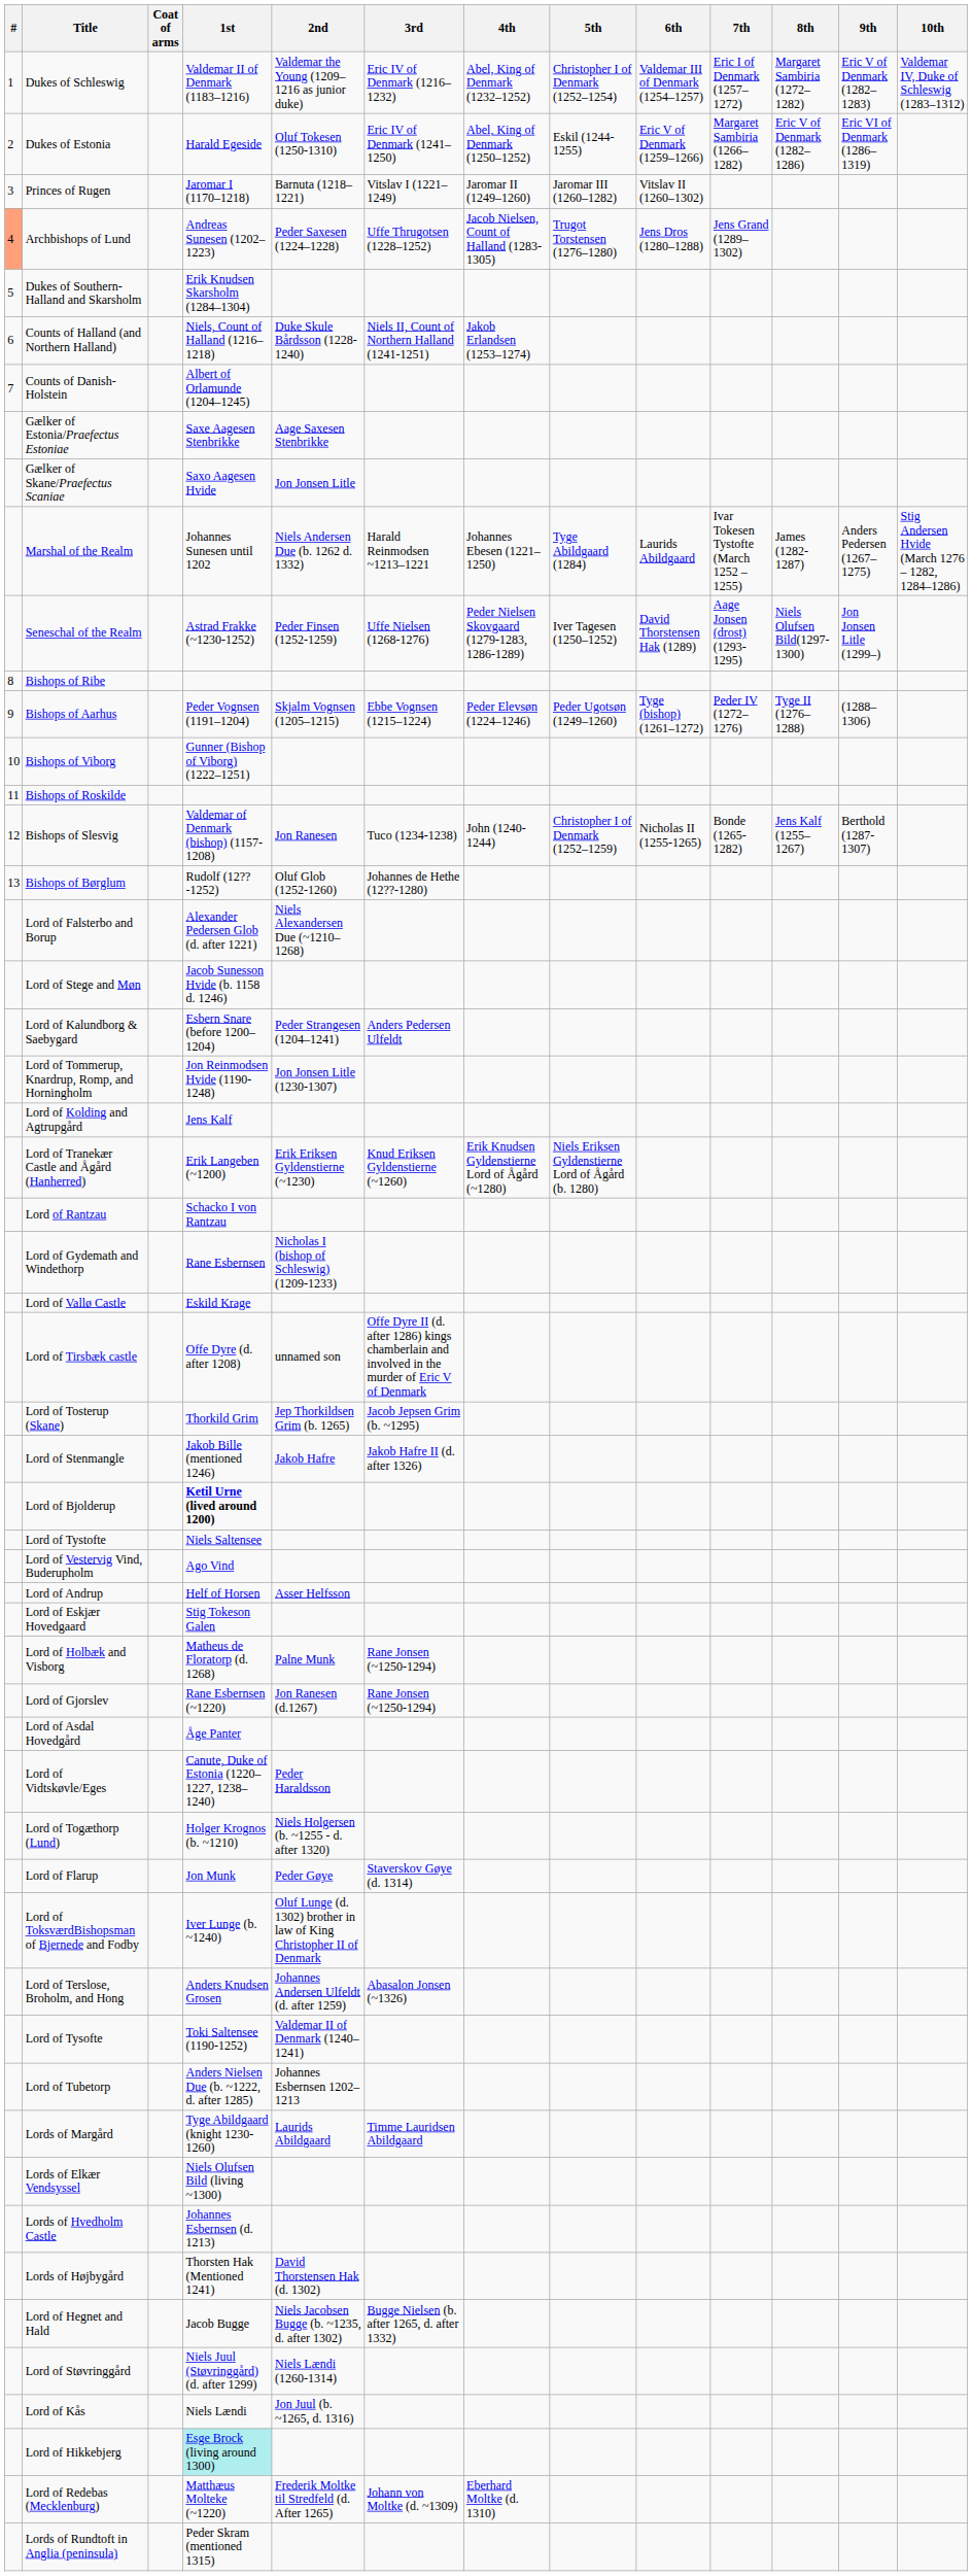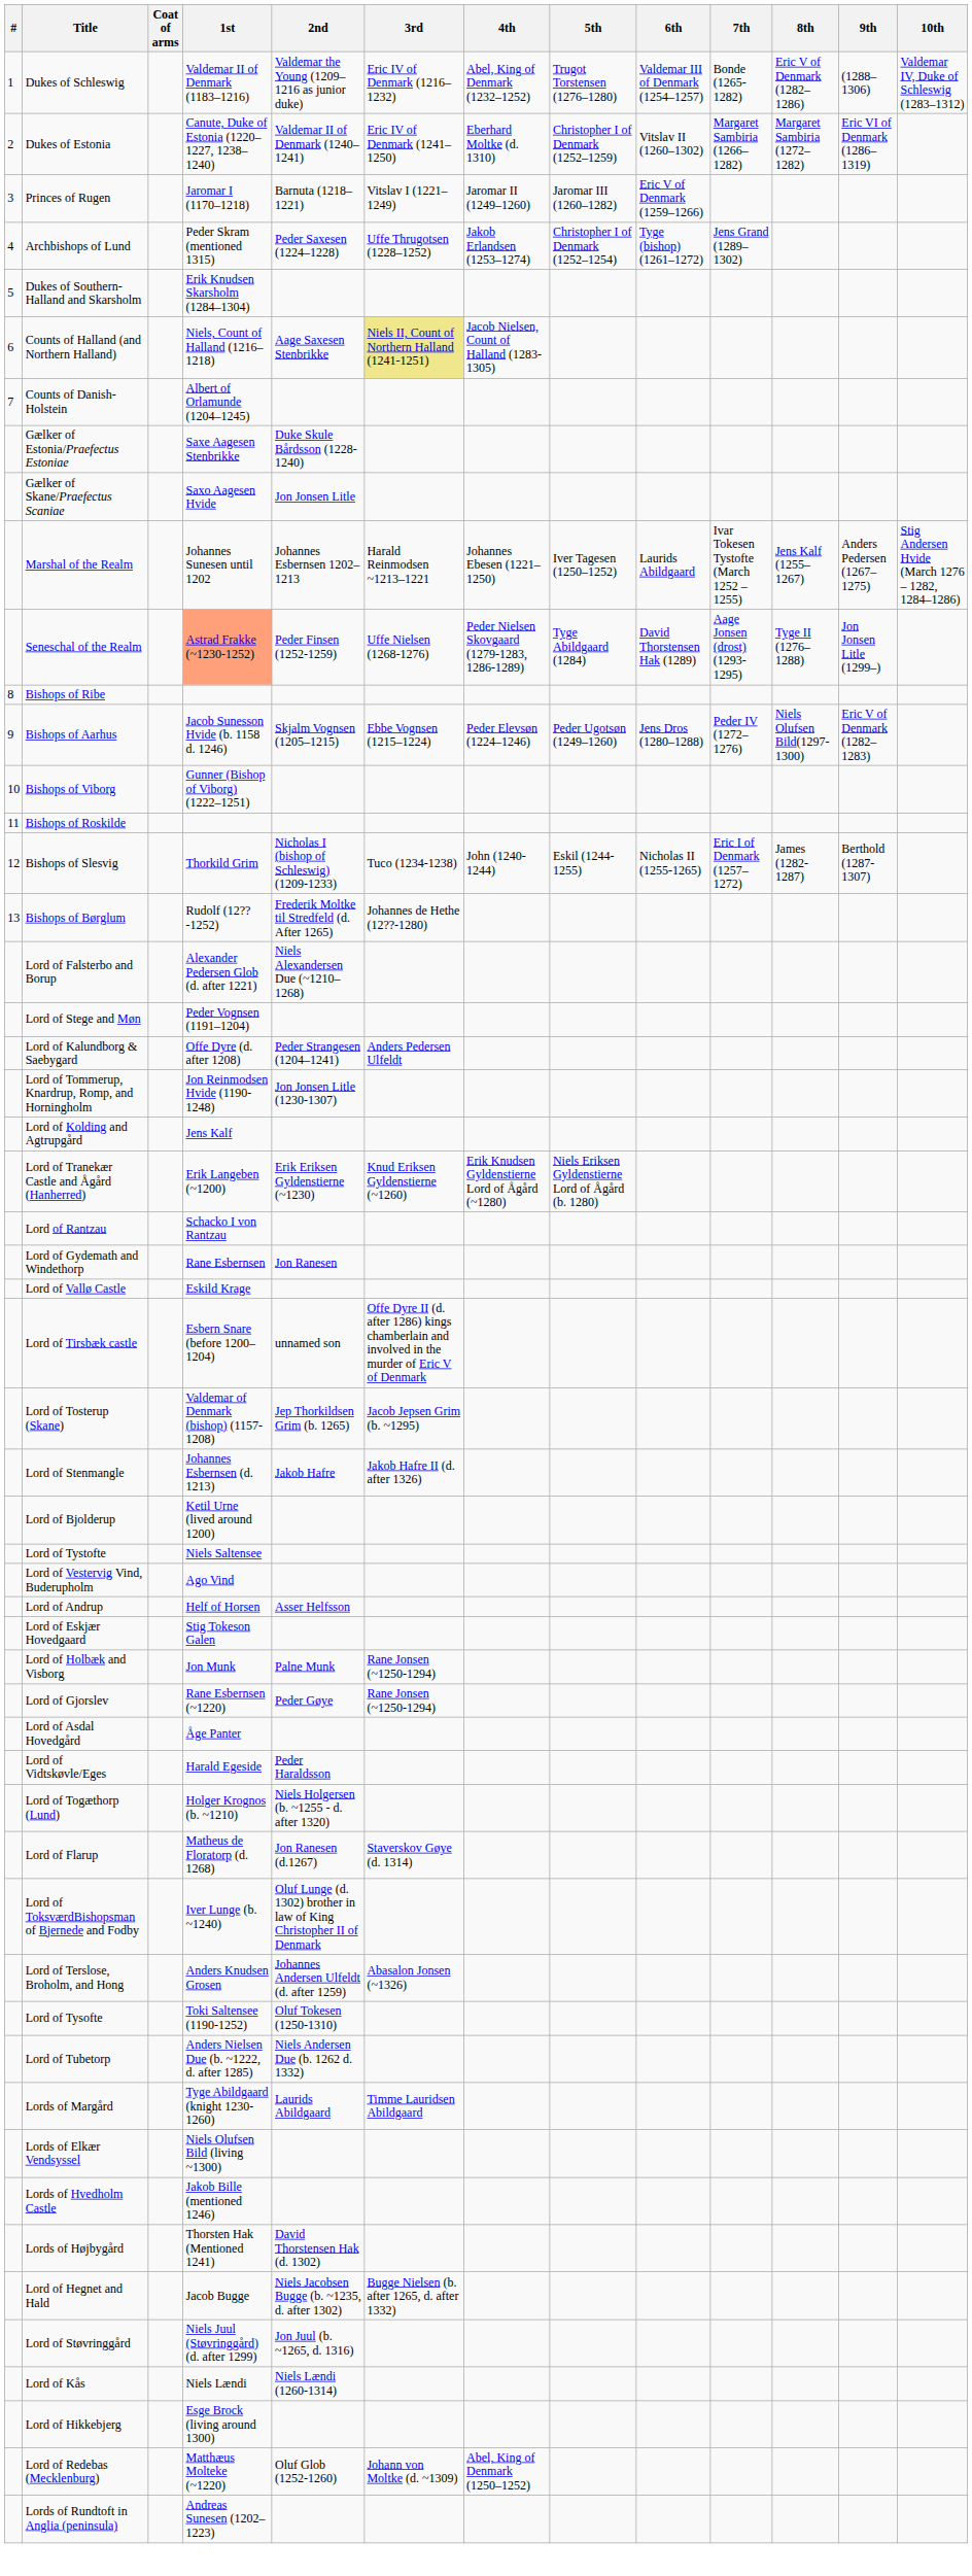Dukes of Schleswig | 5th: Christopher I of Denmark (1252–1254) -> Trugot Torstensen (1276–1280)
Dukes of Schleswig | 7th: Eric I of Denmark (1257–1272) -> Bonde (1265-1282)
Dukes of Schleswig | 8th: Margaret Sambiria (1272–1282) -> Eric V of Denmark (1282–1286)
Dukes of Schleswig | 9th: Eric V of Denmark (1282–1283) -> (1288–1306)
Dukes of Estonia | 1st: Harald Egeside -> Canute, Duke of Estonia (1220–1227, 1238–1240)
Dukes of Estonia | 2nd: Oluf Tokesen (1250-1310) -> Valdemar II of Denmark (1240–1241)
Dukes of Estonia | 4th: Abel, King of Denmark (1250–1252) -> Eberhard Moltke (d. 1310)
Dukes of Estonia | 5th: Eskil (1244-1255) -> Christopher I of Denmark (1252–1259)
Dukes of Estonia | 6th: Eric V of Denmark (1259–1266) -> Vitslav II (1260–1302)
Dukes of Estonia | 8th: Eric V of Denmark (1282–1286) -> Margaret Sambiria (1272–1282)
Princes of Rugen | 6th: Vitslav II (1260–1302) -> Eric V of Denmark (1259–1266)
Archbishops of Lund | #: lightsalmon background -> no background
Archbishops of Lund | 1st: Andreas Sunesen (1202–1223) -> Peder Skram (mentioned 1315)
Archbishops of Lund | 4th: Jacob Nielsen, Count of Halland (1283-1305) -> Jakob Erlandsen (1253–1274)
Archbishops of Lund | 5th: Trugot Torstensen (1276–1280) -> Christopher I of Denmark (1252–1254)
Archbishops of Lund | 6th: Jens Dros (1280–1288) -> Tyge (bishop) (1261–1272)
Counts of Halland (and Northern Halland) | 2nd: Duke Skule Bårdsson (1228-1240) -> Aage Saxesen Stenbrikke
Counts of Halland (and Northern Halland) | 3rd: no background -> khaki background
Counts of Halland (and Northern Halland) | 4th: Jakob Erlandsen (1253–1274) -> Jacob Nielsen, Count of Halland (1283-1305)
Gælker of Estonia/Praefectus Estoniae | 2nd: Aage Saxesen Stenbrikke -> Duke Skule Bårdsson (1228-1240)
Marshal of the Realm | 2nd: Niels Andersen Due (b. 1262 d. 1332) -> Johannes Esbernsen 1202–1213
Marshal of the Realm | 5th: Tyge Abildgaard (1284) -> Iver Tagesen (1250–1252)
Marshal of the Realm | 8th: James (1282-1287) -> Jens Kalf (1255–1267)
Seneschal of the Realm | 1st: no background -> lightsalmon background
Seneschal of the Realm | 5th: Iver Tagesen (1250–1252) -> Tyge Abildgaard (1284)
Seneschal of the Realm | 8th: Niels Olufsen Bild(1297-1300) -> Tyge II (1276–1288)
Bishops of Aarhus | 1st: Peder Vognsen (1191–1204) -> Jacob Sunesson Hvide (b. 1158 d. 1246)
Bishops of Aarhus | 6th: Tyge (bishop) (1261–1272) -> Jens Dros (1280–1288)
Bishops of Aarhus | 8th: Tyge II (1276–1288) -> Niels Olufsen Bild(1297-1300)
Bishops of Aarhus | 9th: (1288–1306) -> Eric V of Denmark (1282–1283)
Bishops of Slesvig | 1st: Valdemar of Denmark (bishop) (1157-1208) -> Thorkild Grim
Bishops of Slesvig | 2nd: Jon Ranesen -> Nicholas I (bishop of Schleswig) (1209-1233)
Bishops of Slesvig | 5th: Christopher I of Denmark (1252–1259) -> Eskil (1244-1255)
Bishops of Slesvig | 7th: Bonde (1265-1282) -> Eric I of Denmark (1257–1272)
Bishops of Slesvig | 8th: Jens Kalf (1255–1267) -> James (1282-1287)
Bishops of Børglum | 2nd: Oluf Glob (1252-1260) -> Frederik Moltke til Stredfeld (d. After 1265)
Lord of Stege and Møn | 1st: Jacob Sunesson Hvide (b. 1158 d. 1246) -> Peder Vognsen (1191–1204)
Lord of Kalundborg & Saebygard | 1st: Esbern Snare (before 1200–1204) -> Offe Dyre (d. after 1208)
Lord of Gydemath and Windethorp | 2nd: Nicholas I (bishop of Schleswig) (1209-1233) -> Jon Ranesen
Lord of Tirsbæk castle | 1st: Offe Dyre (d. after 1208) -> Esbern Snare (before 1200–1204)
Lord of Tosterup (Skane) | 1st: Thorkild Grim -> Valdemar of Denmark (bishop) (1157-1208)
Lord of Stenmangle | 1st: Jakob Bille (mentioned 1246) -> Johannes Esbernsen (d. 1213)
Lord of Bjolderup | 1st: bold -> normal
Lord of Holbæk and Visborg | 1st: Matheus de Floratorp (d. 1268) -> Jon Munk
Lord of Gjorslev | 2nd: Jon Ranesen (d.1267) -> Peder Gøye
Lord of Vidtskøvle/Eges | 1st: Canute, Duke of Estonia (1220–1227, 1238–1240) -> Harald Egeside
Lord of Flarup | 1st: Jon Munk -> Matheus de Floratorp (d. 1268)
Lord of Flarup | 2nd: Peder Gøye -> Jon Ranesen (d.1267)
Lord of Tysofte | 2nd: Valdemar II of Denmark (1240–1241) -> Oluf Tokesen (1250-1310)
Lord of Tubetorp | 2nd: Johannes Esbernsen 1202–1213 -> Niels Andersen Due (b. 1262 d. 1332)
Lords of Hvedholm Castle | 1st: Johannes Esbernsen (d. 1213) -> Jakob Bille (mentioned 1246)
Lord of Støvringgård | 2nd: Niels Lændi (1260-1314) -> Jon Juul (b. ~1265, d. 1316)
Lord of Kås | 2nd: Jon Juul (b. ~1265, d. 1316) -> Niels Lændi (1260-1314)
Lord of Hikkebjerg | 1st: paleturquoise background -> no background
Lord of Redebas (Mecklenburg) | 2nd: Frederik Moltke til Stredfeld (d. After 1265) -> Oluf Glob (1252-1260)
Lord of Redebas (Mecklenburg) | 4th: Eberhard Moltke (d. 1310) -> Abel, King of Denmark (1250–1252)
Lords of Rundtoft in Anglia (peninsula) | 1st: Peder Skram (mentioned 1315) -> Andreas Sunesen (1202–1223)
